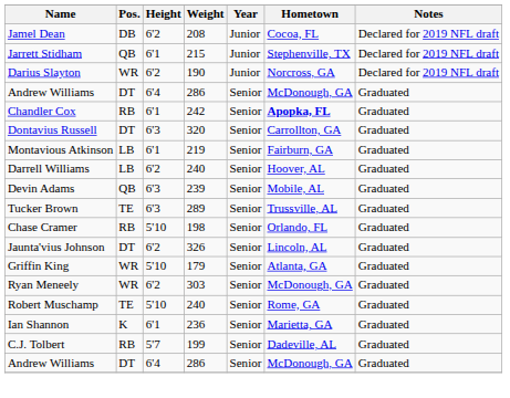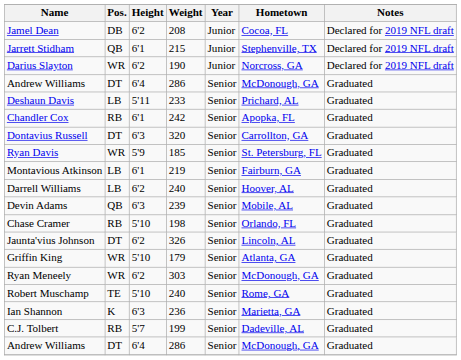+ row: Deshaun Davis | LB | 5'11 | 233 | Senior | Prichard, AL | Graduated
Chandler Cox | Hometown: bold -> normal
+ row: Ryan Davis | WR | 5'9 | 185 | Senior | St. Petersburg, FL | Graduated
- row: Tucker Brown | TE | 6'3 | 289 | Senior | Trussville, AL | Graduated
Ian Shannon | Height: 6'1 -> 6'3
